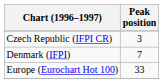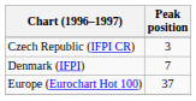Europe (Eurochart Hot 100) | Peak position: 33 -> 37
